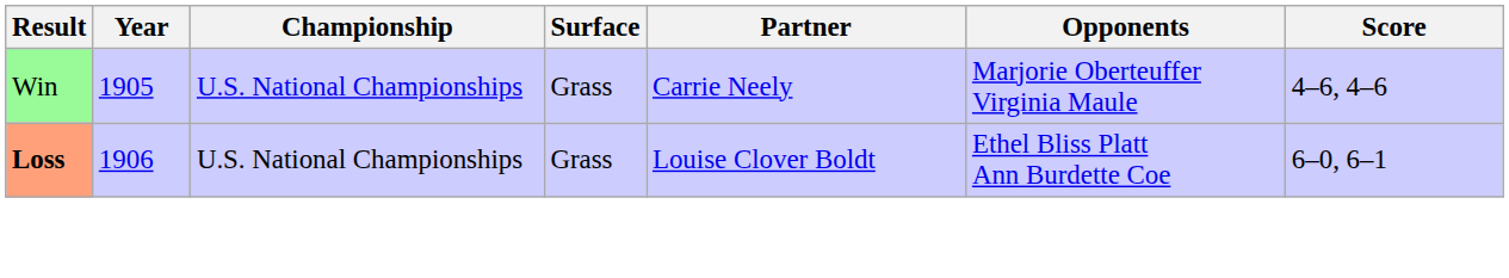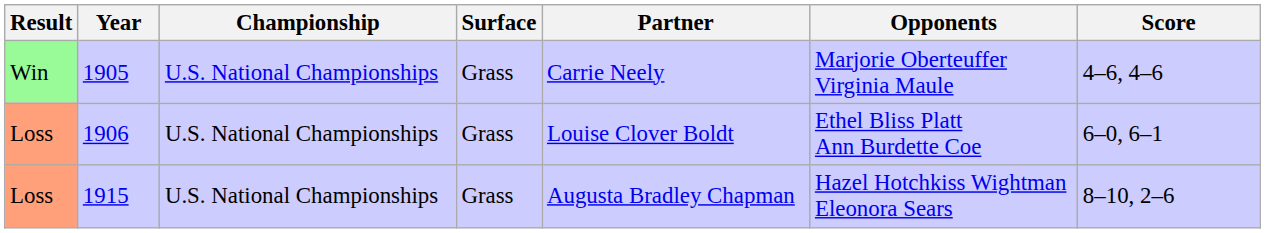1906 | Result: bold -> normal
+ row: Loss | 1915 | U.S. National Championships | Grass | Augusta Bradley Chapman | Hazel Hotchkiss Wightman Eleonora Sears | 8–10, 2–6
